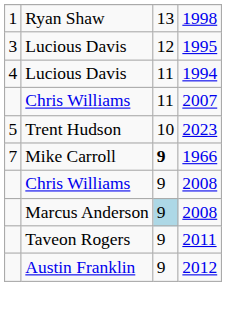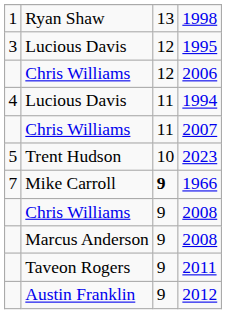+ row: Chris Williams | 12 | 2006
Marcus Anderson / 2008 | column 3: lightblue background -> no background
